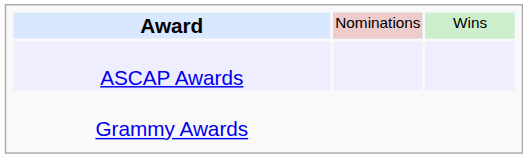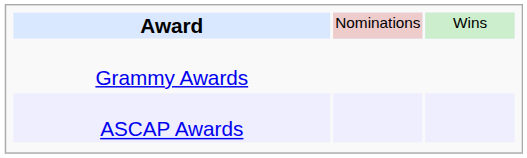rows swapped: ASCAP Awards <-> Grammy Awards
